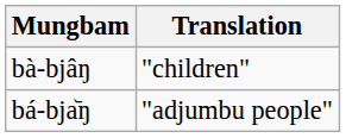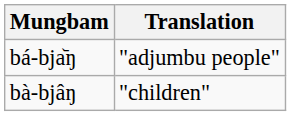rows swapped: bá-bja᷅ŋ <-> bà-bjâŋ
